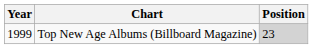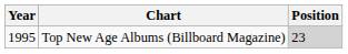Top New Age Albums (Billboard Magazine) | Year: 1999 -> 1995
